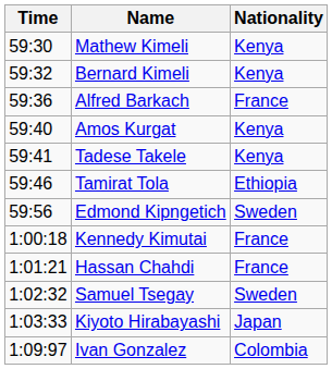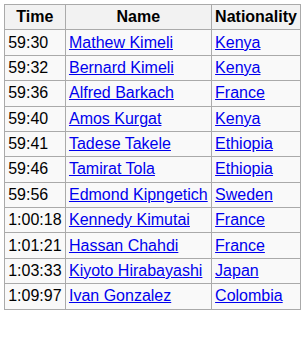Tadese Takele | Nationality: Kenya -> Ethiopia
- row: 1:02:32 | Samuel Tsegay | Sweden
